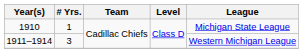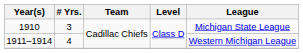1910 | # Yrs.: 1 -> 3
1911–1914 | # Yrs.: 3 -> 4
